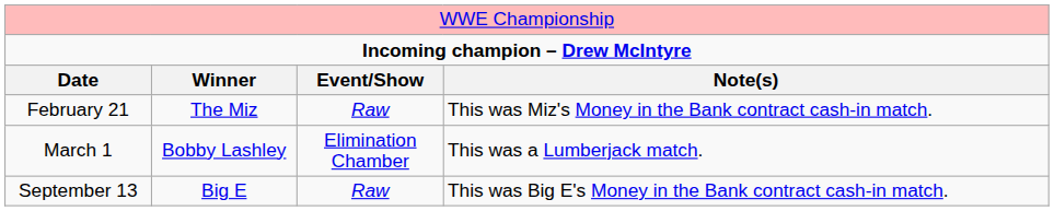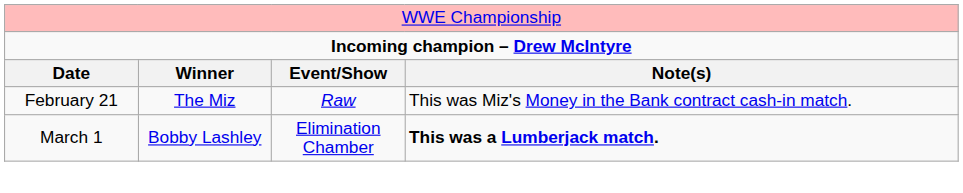March 1 | column 4: normal -> bold
- row: September 13 | Big E | Raw | This was Big E's Money in the Bank contract cash-in match.
